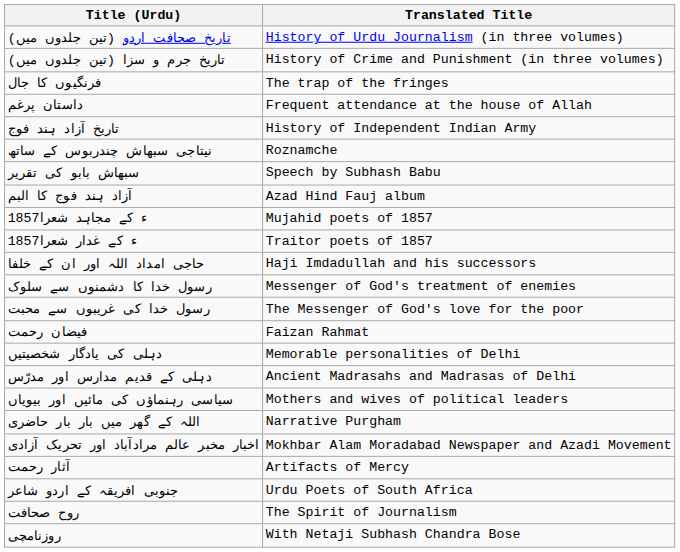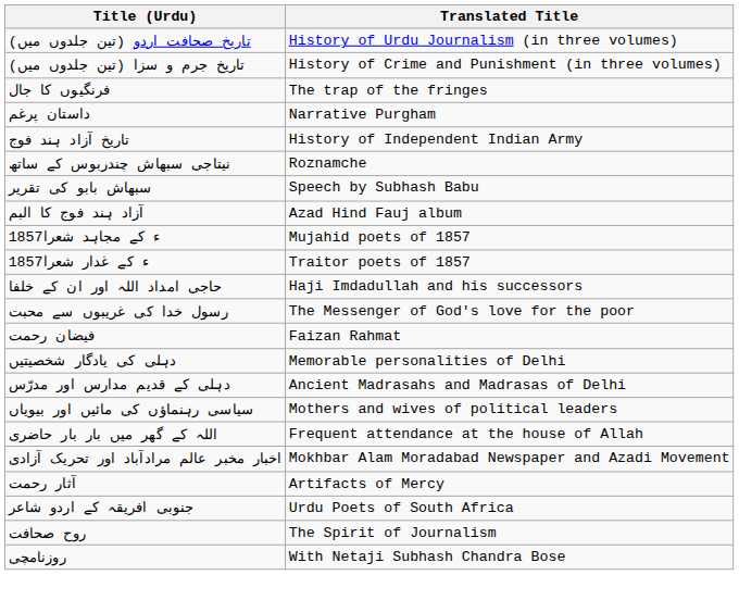داستان پرغم | Translated Title: Frequent attendance at the house of Allah -> Narrative Purgham
- row: رسول خدا کا دشمنوں سے سلوک | Messenger of God's treatment of enemies
اللہ کے گھر میں بار بار حاضری | Translated Title: Narrative Purgham -> Frequent attendance at the house of Allah
